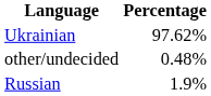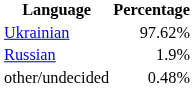rows swapped: Russian <-> other/undecided
